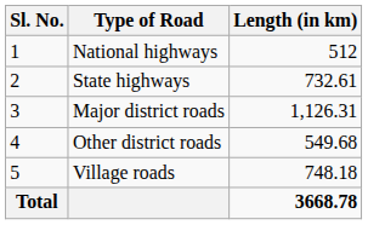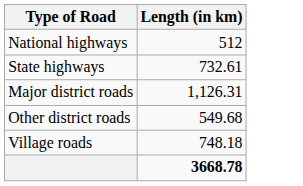- column: Sl. No. | 1 | 2 | 3 | 4 | 5 | Total
